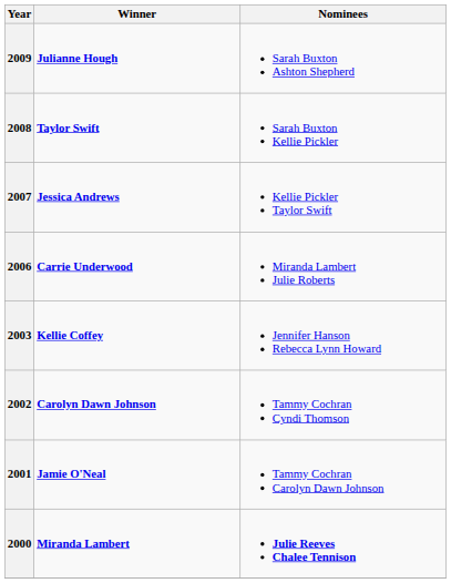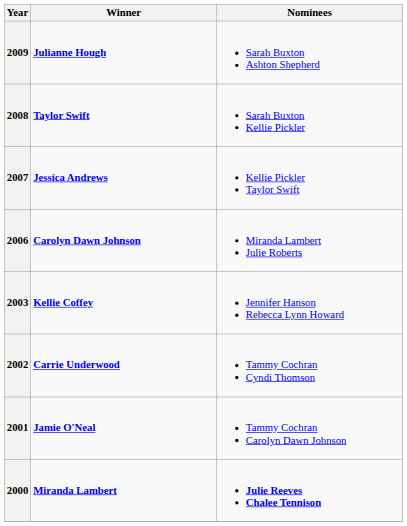2006 | Winner: Carrie Underwood -> Carolyn Dawn Johnson
2002 | Winner: Carolyn Dawn Johnson -> Carrie Underwood
